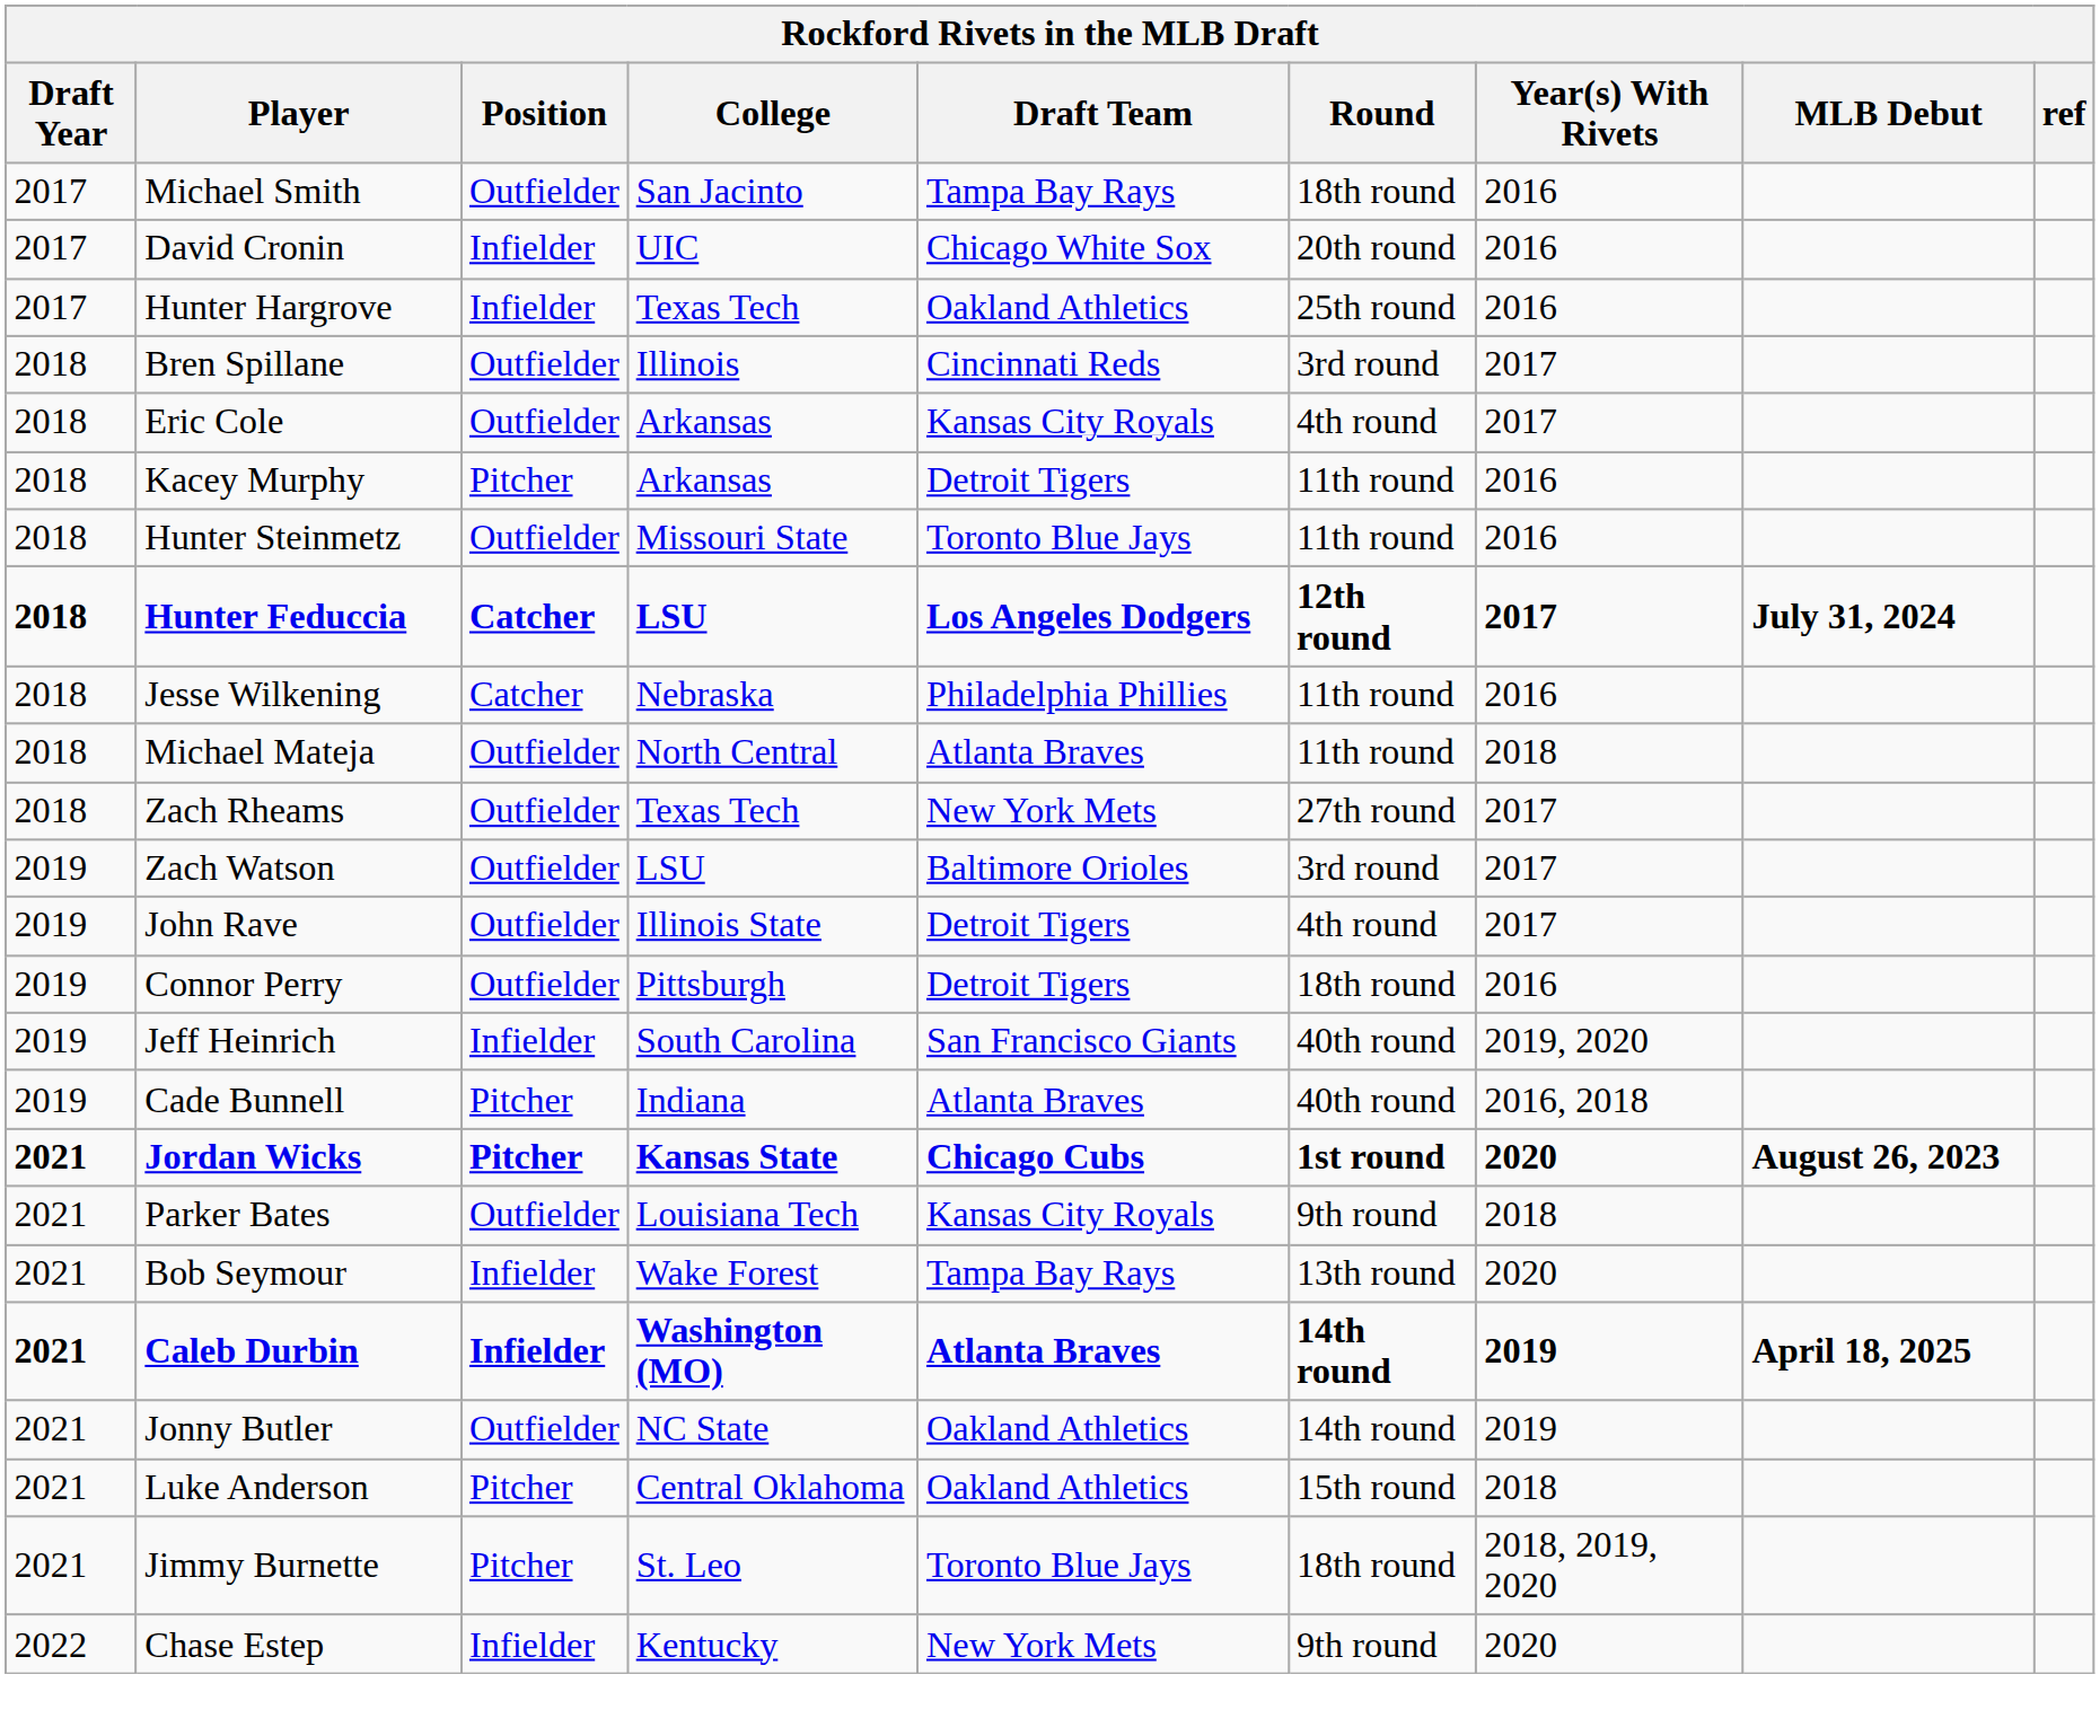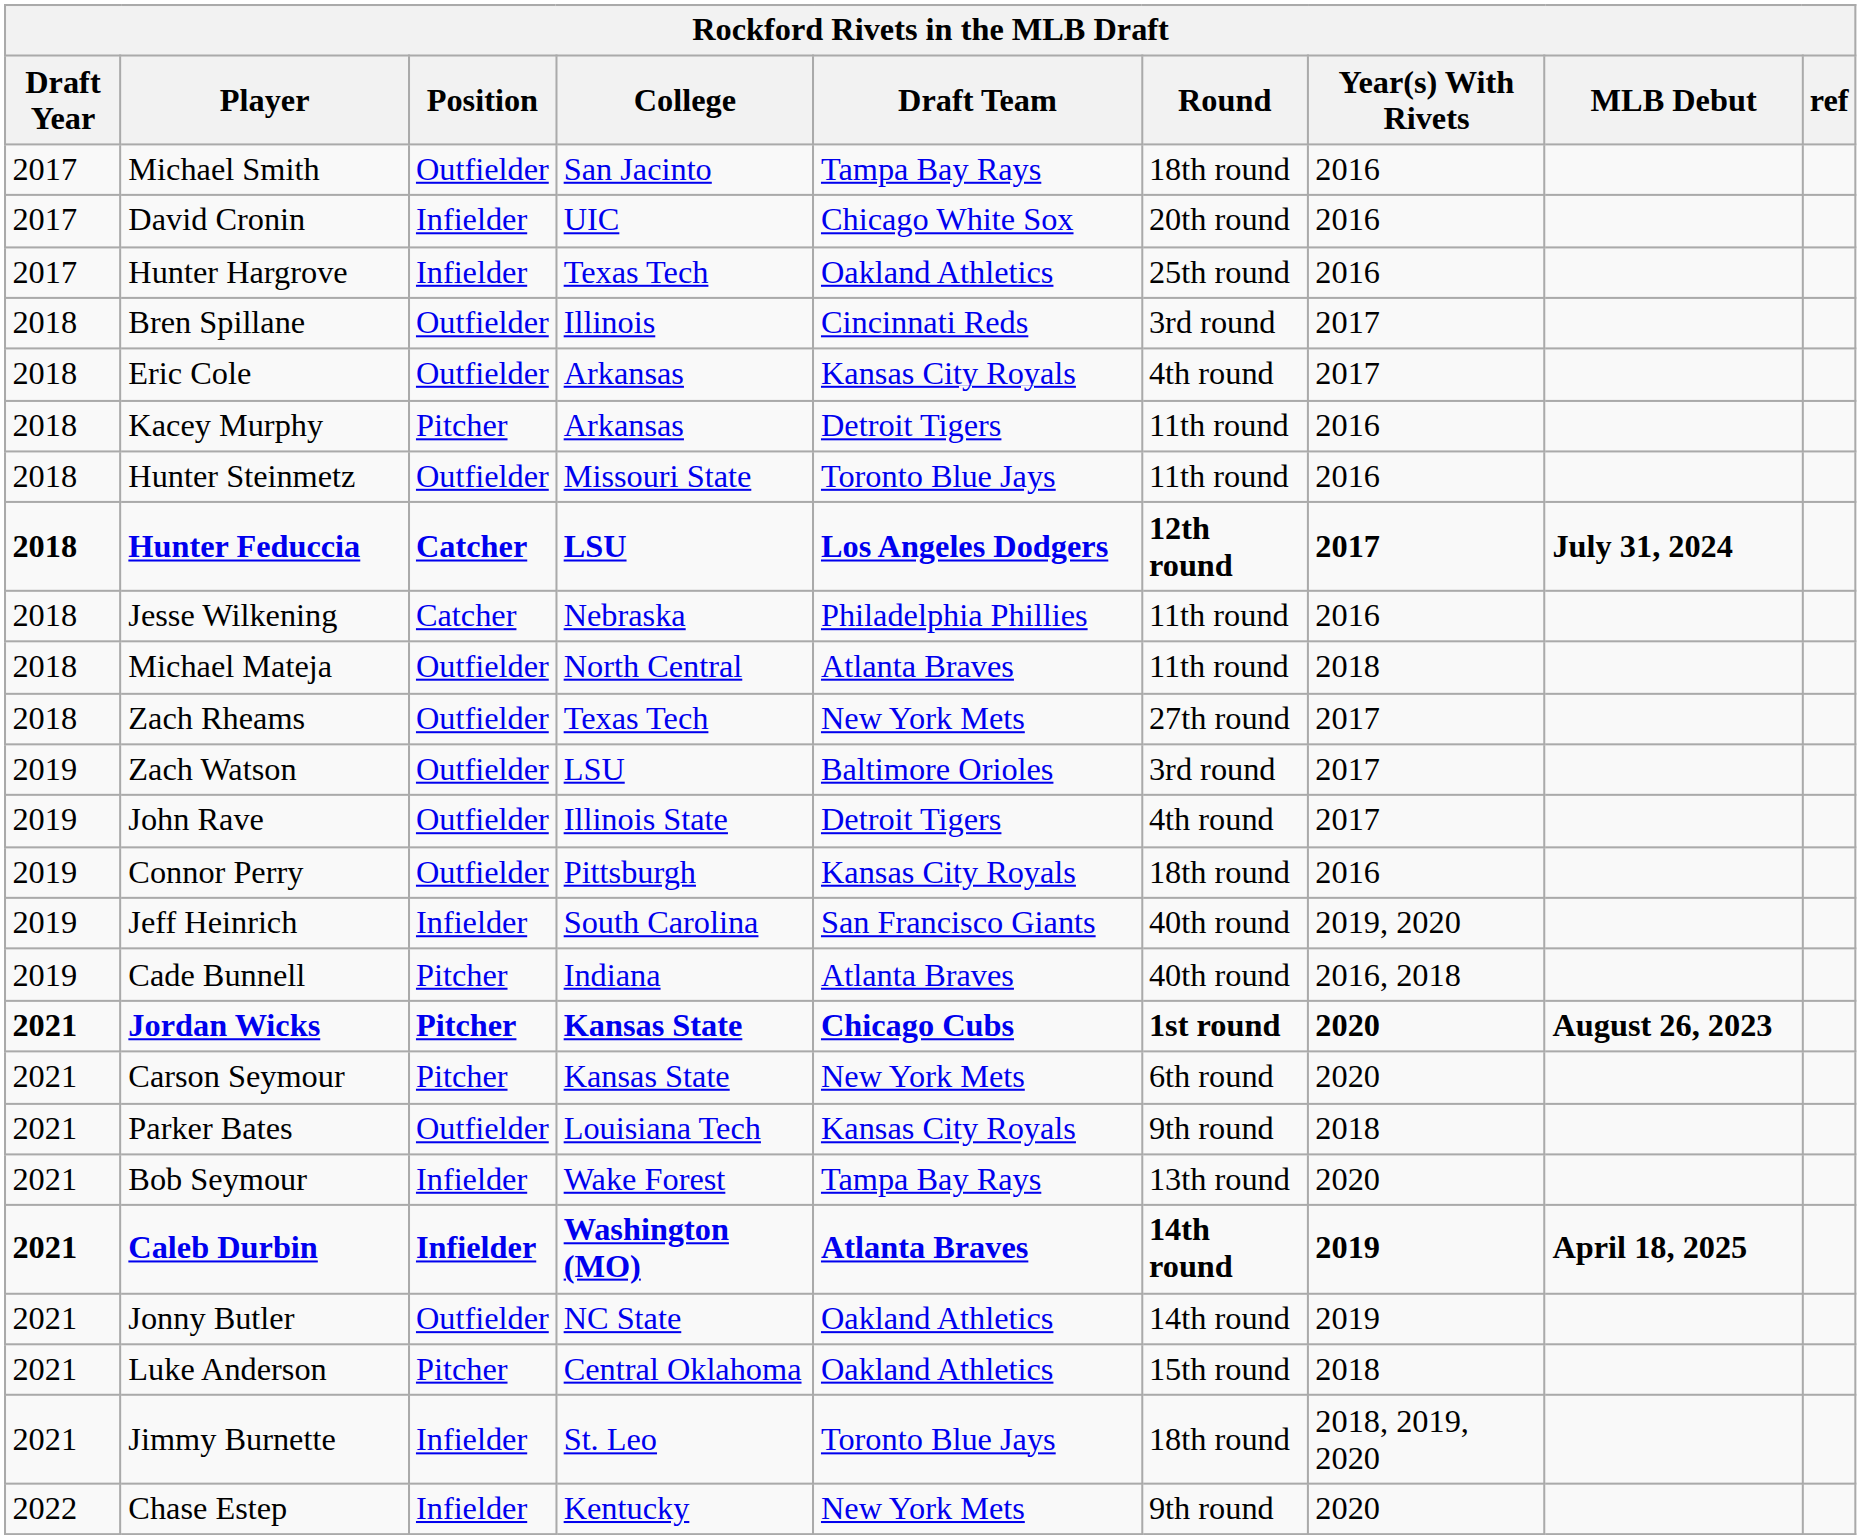Connor Perry | Draft Team: Detroit Tigers -> Kansas City Royals
+ row: 2021 | Carson Seymour | Pitcher | Kansas State | New York Mets | 6th round | 2020
Jimmy Burnette | Position: Pitcher -> Infielder
